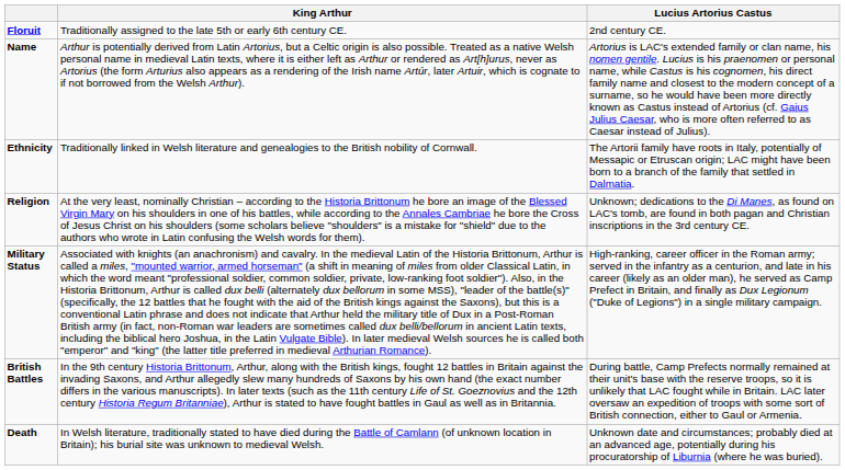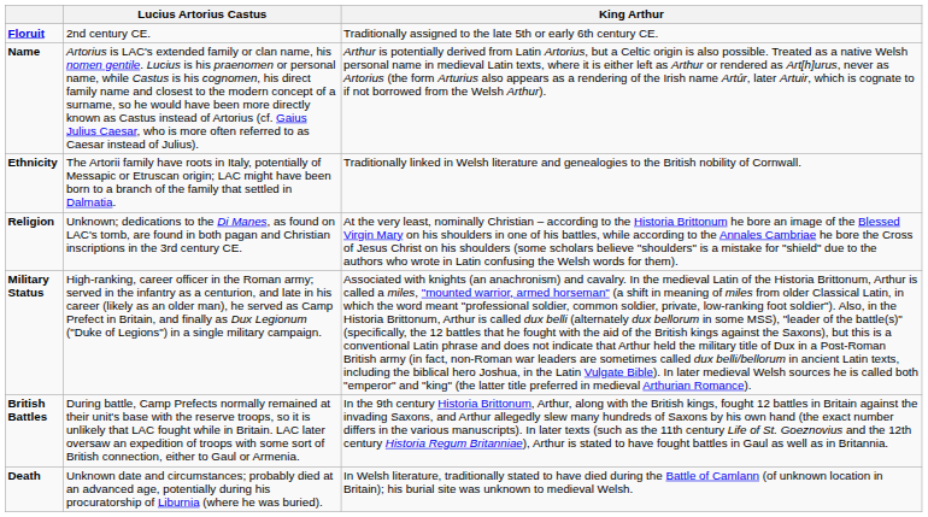columns swapped: Lucius Artorius Castus <-> King Arthur
